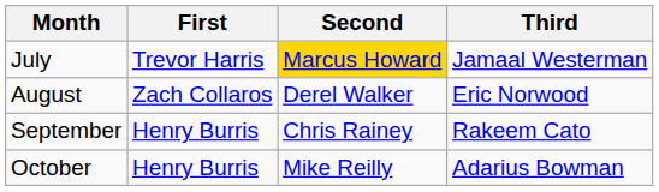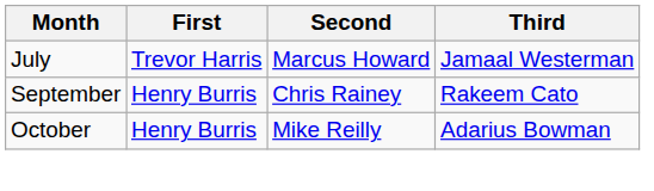July | Second: gold background -> no background
- row: August | Zach Collaros | Derel Walker | Eric Norwood
